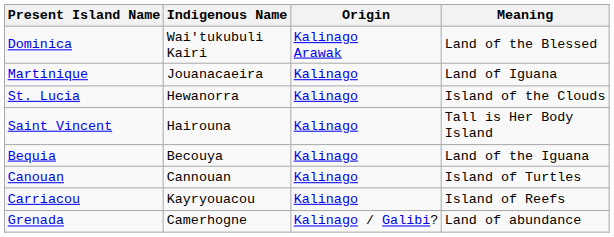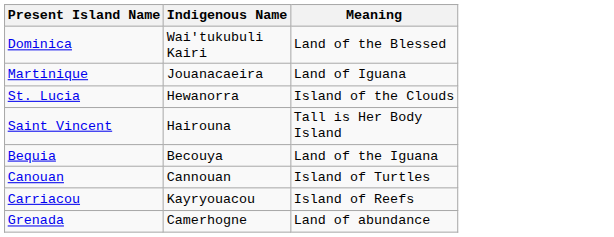- column: Origin | Kalinago Arawak | Kalinago | Kalinago | Kalinago | Kalinago | Kalinago | Kalinago | Kalinago / Galibi?
